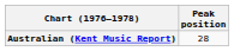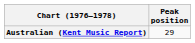Australian (Kent Music Report) | Peak position: 28 -> 29
